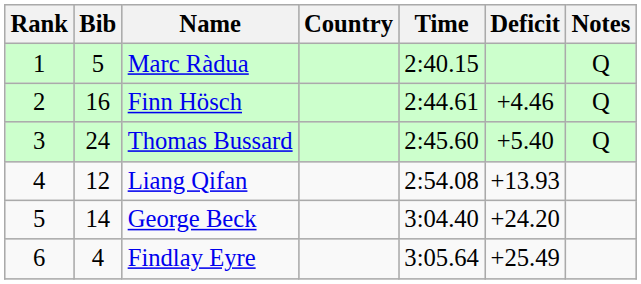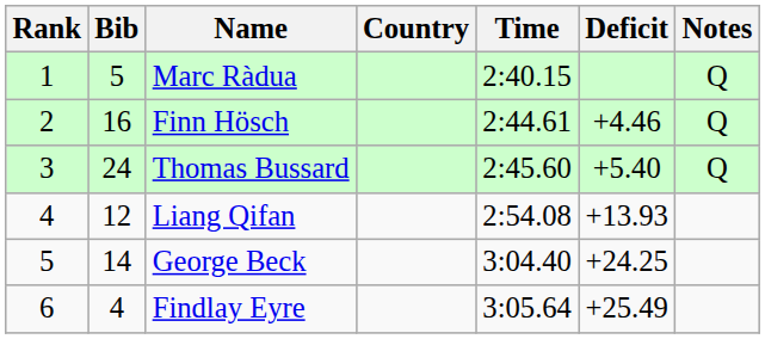George Beck | Deficit: +24.20 -> +24.25
